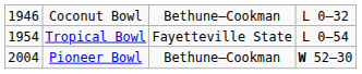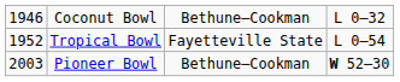Tropical Bowl | column 1: 1954 -> 1952
Pioneer Bowl | column 1: 2004 -> 2003
